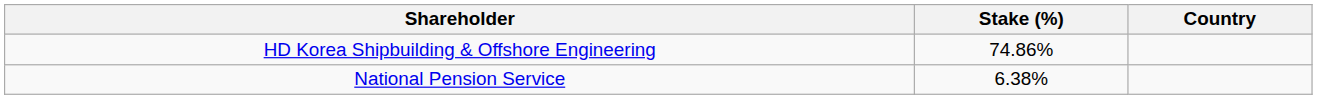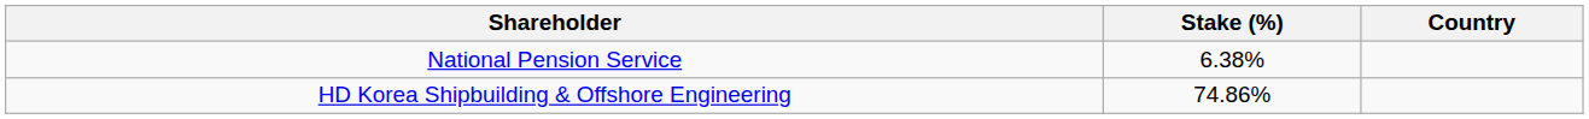rows swapped: HD Korea Shipbuilding & Offshore Engineering <-> National Pension Service
